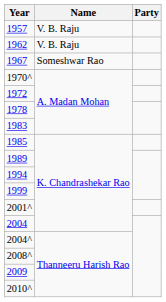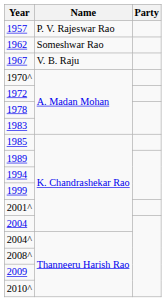1957 | Name: V. B. Raju -> P. V. Rajeswar Rao
1962 | Name: V. B. Raju -> Someshwar Rao
1967 | Name: Someshwar Rao -> V. B. Raju
